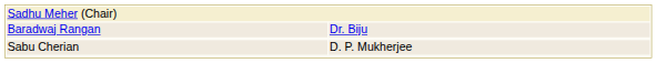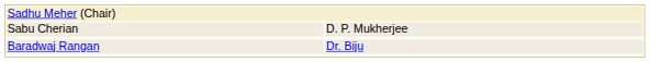rows swapped: Sabu Cherian <-> Baradwaj Rangan
